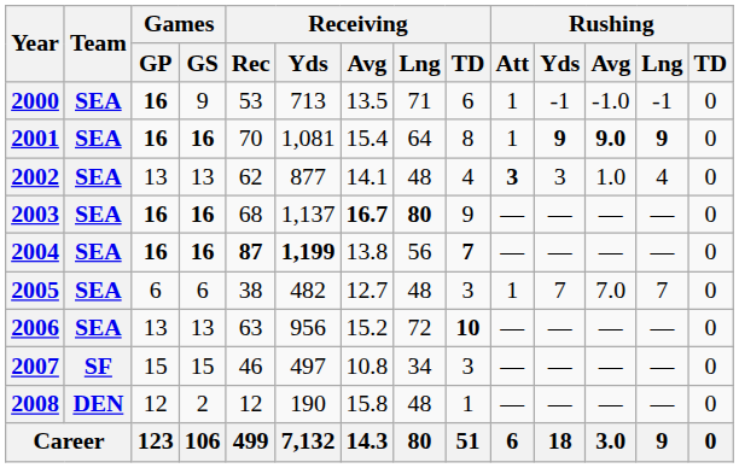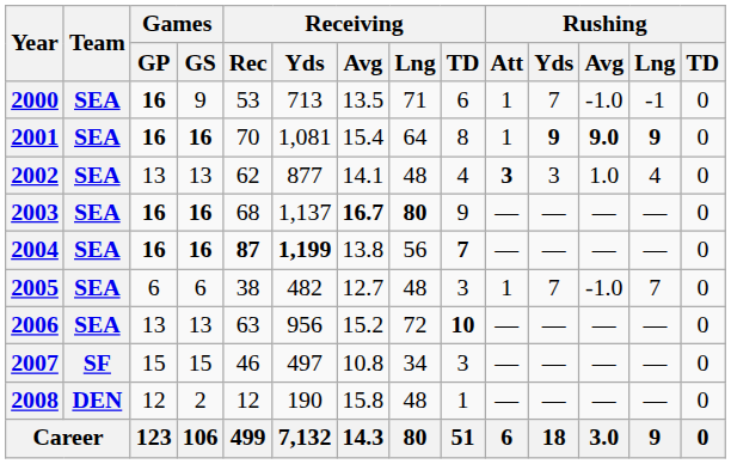2000 | Rushing / Yds: -1 -> 7
2005 | Rushing / Avg: 7.0 -> -1.0
